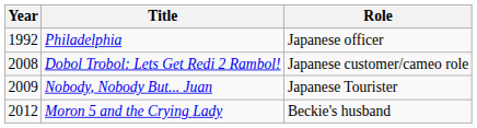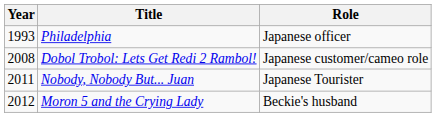Philadelphia | Year: 1992 -> 1993
Nobody, Nobody But... Juan | Year: 2009 -> 2011
